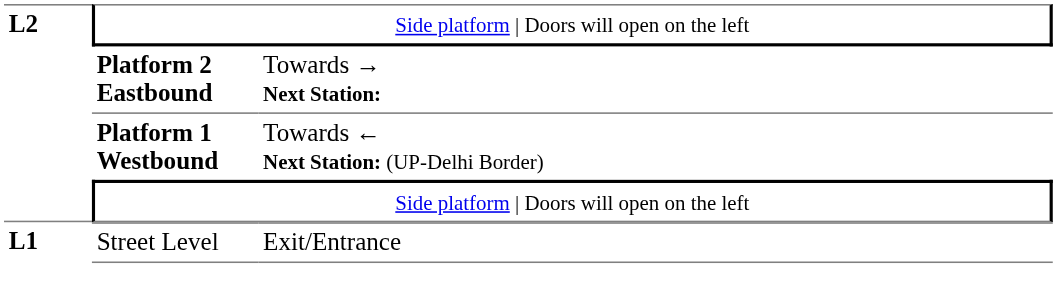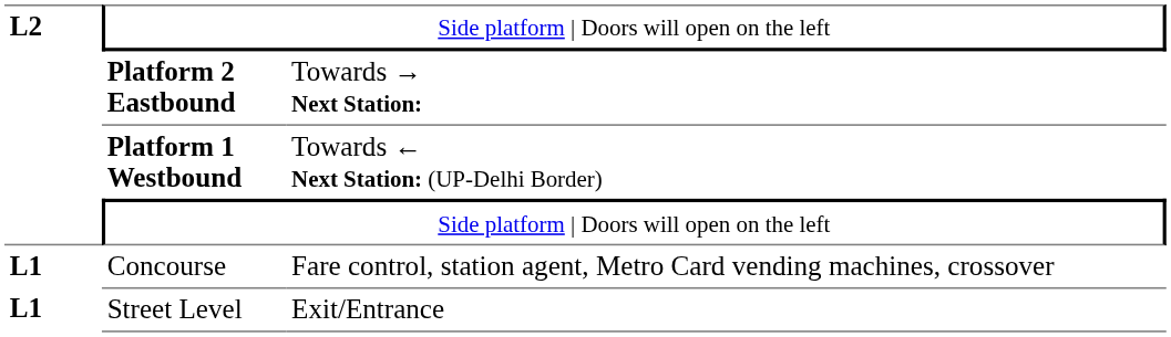+ row: L1 | Concourse | Fare control, station agent, Metro Card vending machines, crossover
